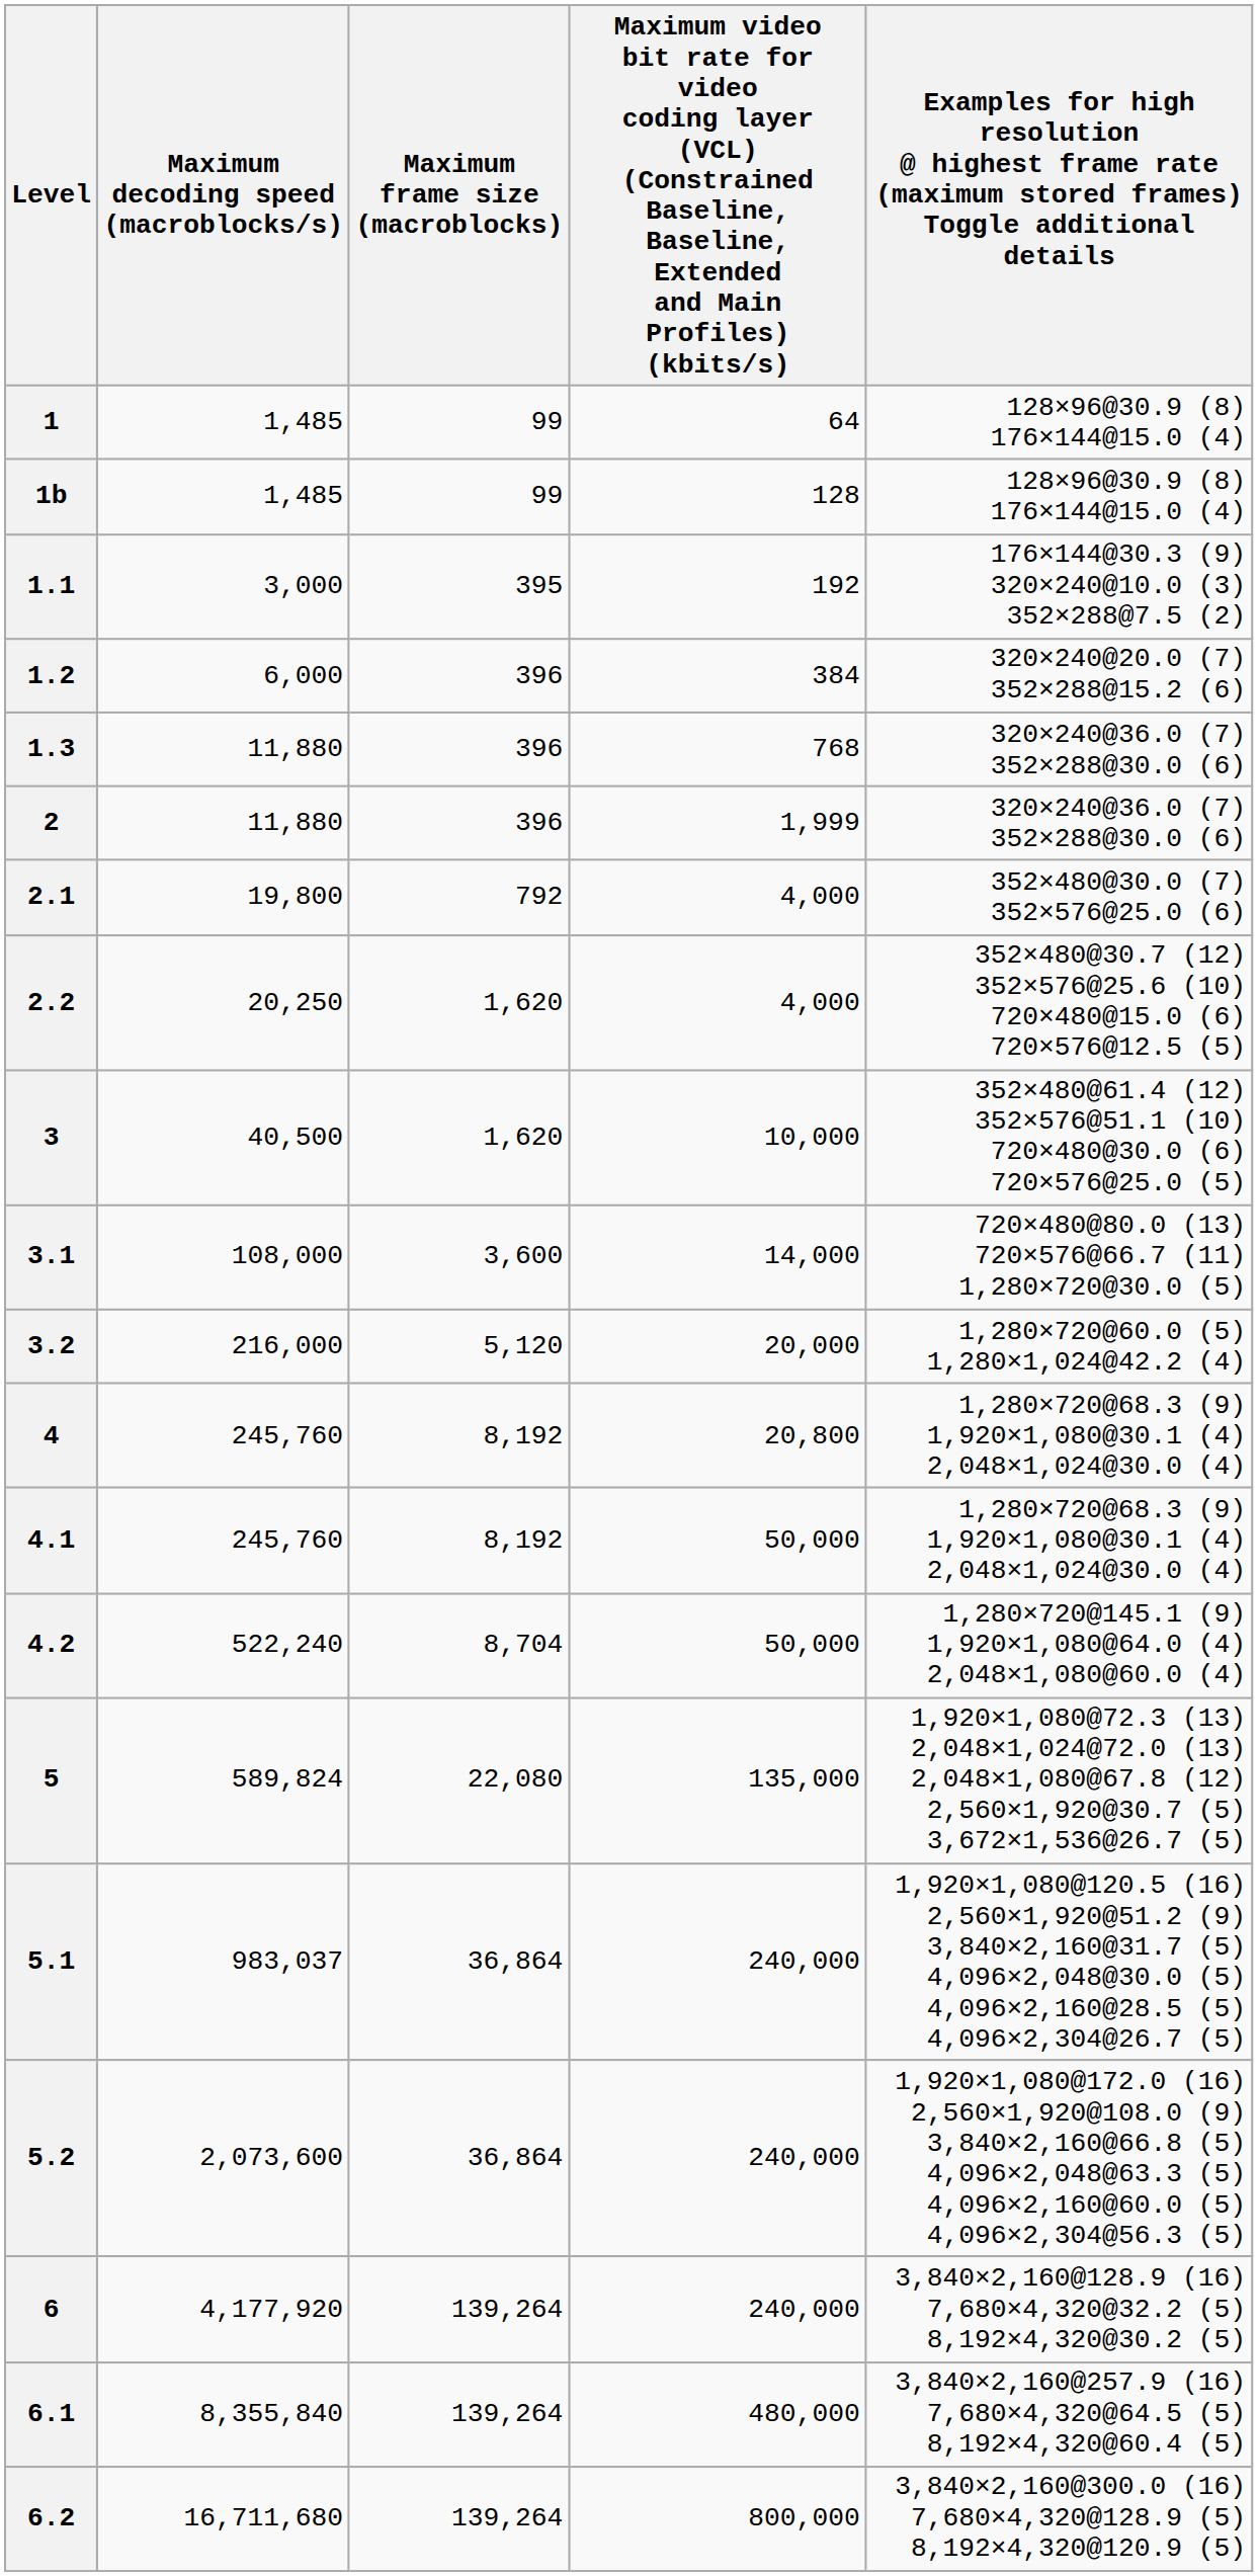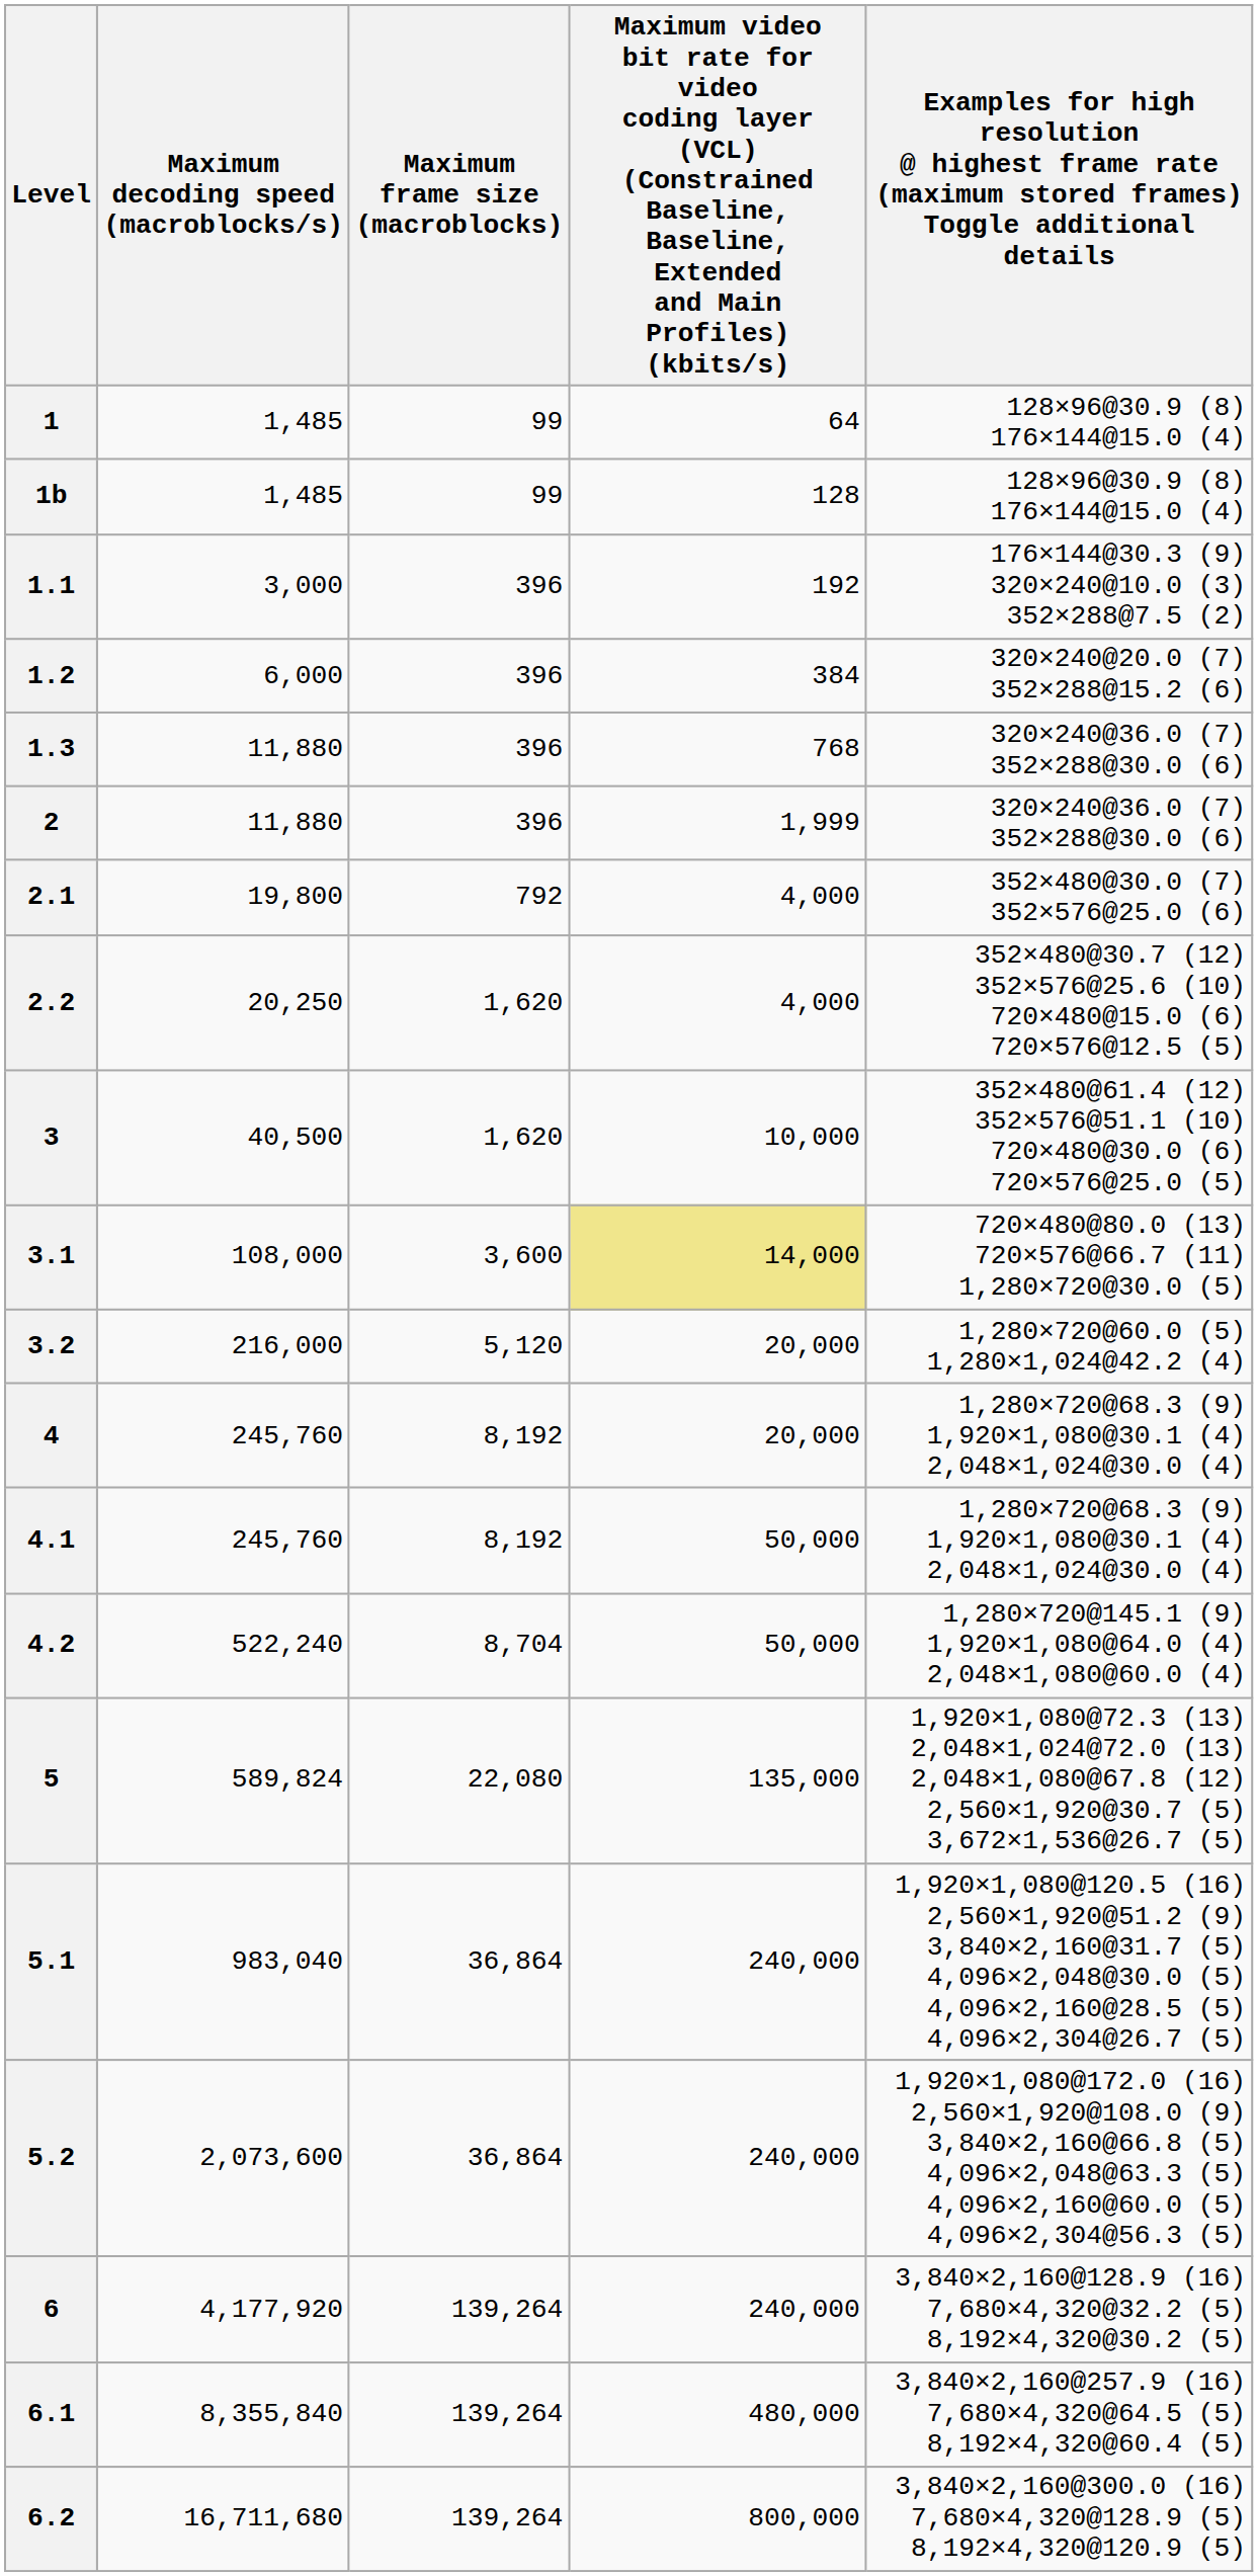1.1 | Maximum frame size (macroblocks): 395 -> 396
3.1 | column 4: no background -> khaki background
4 | column 4: 20,800 -> 20,000
5.1 | Maximum decoding speed (macroblocks/s): 983,037 -> 983,040
